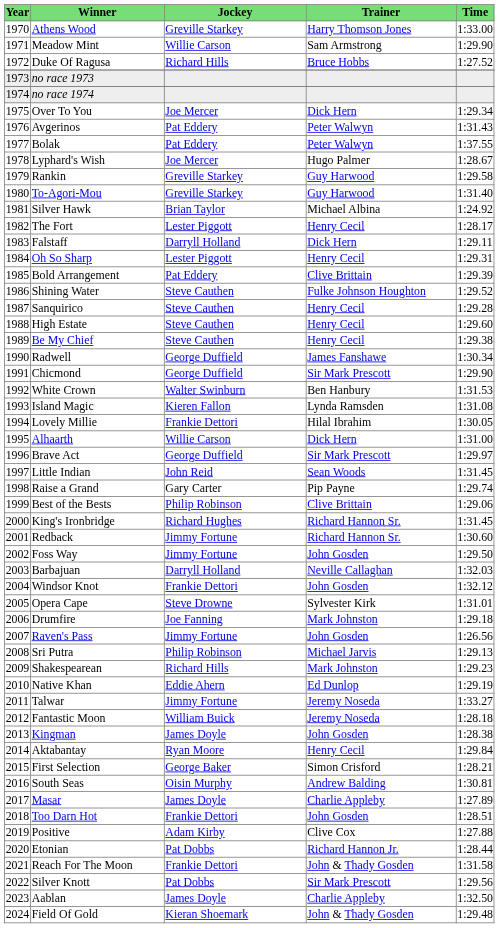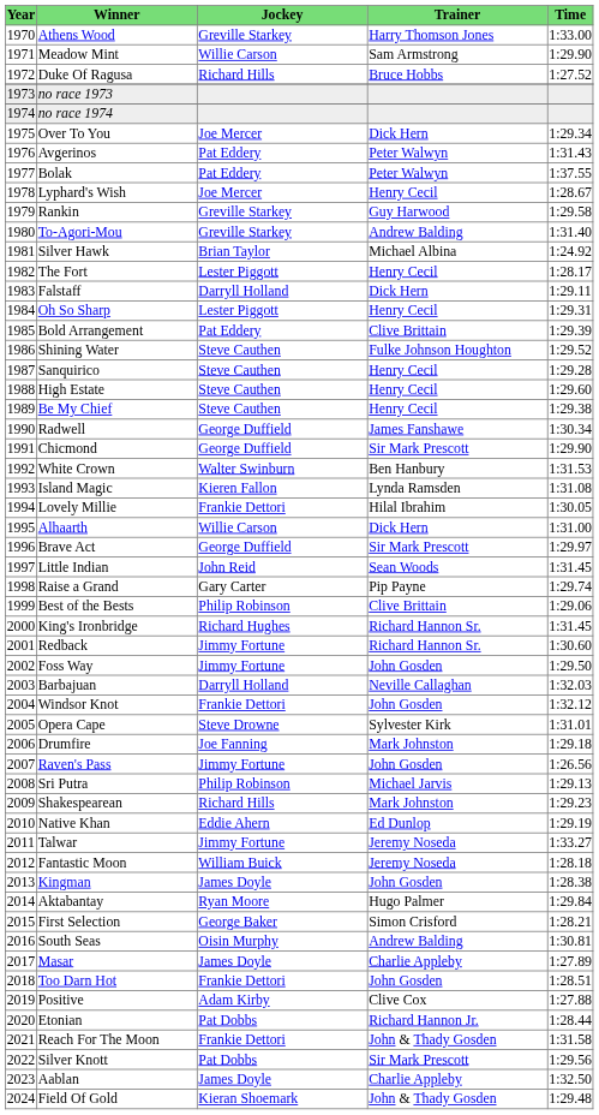Lyphard's Wish | Trainer: Hugo Palmer -> Henry Cecil
To-Agori-Mou | Trainer: Guy Harwood -> Andrew Balding
Aktabantay | Trainer: Henry Cecil -> Hugo Palmer
